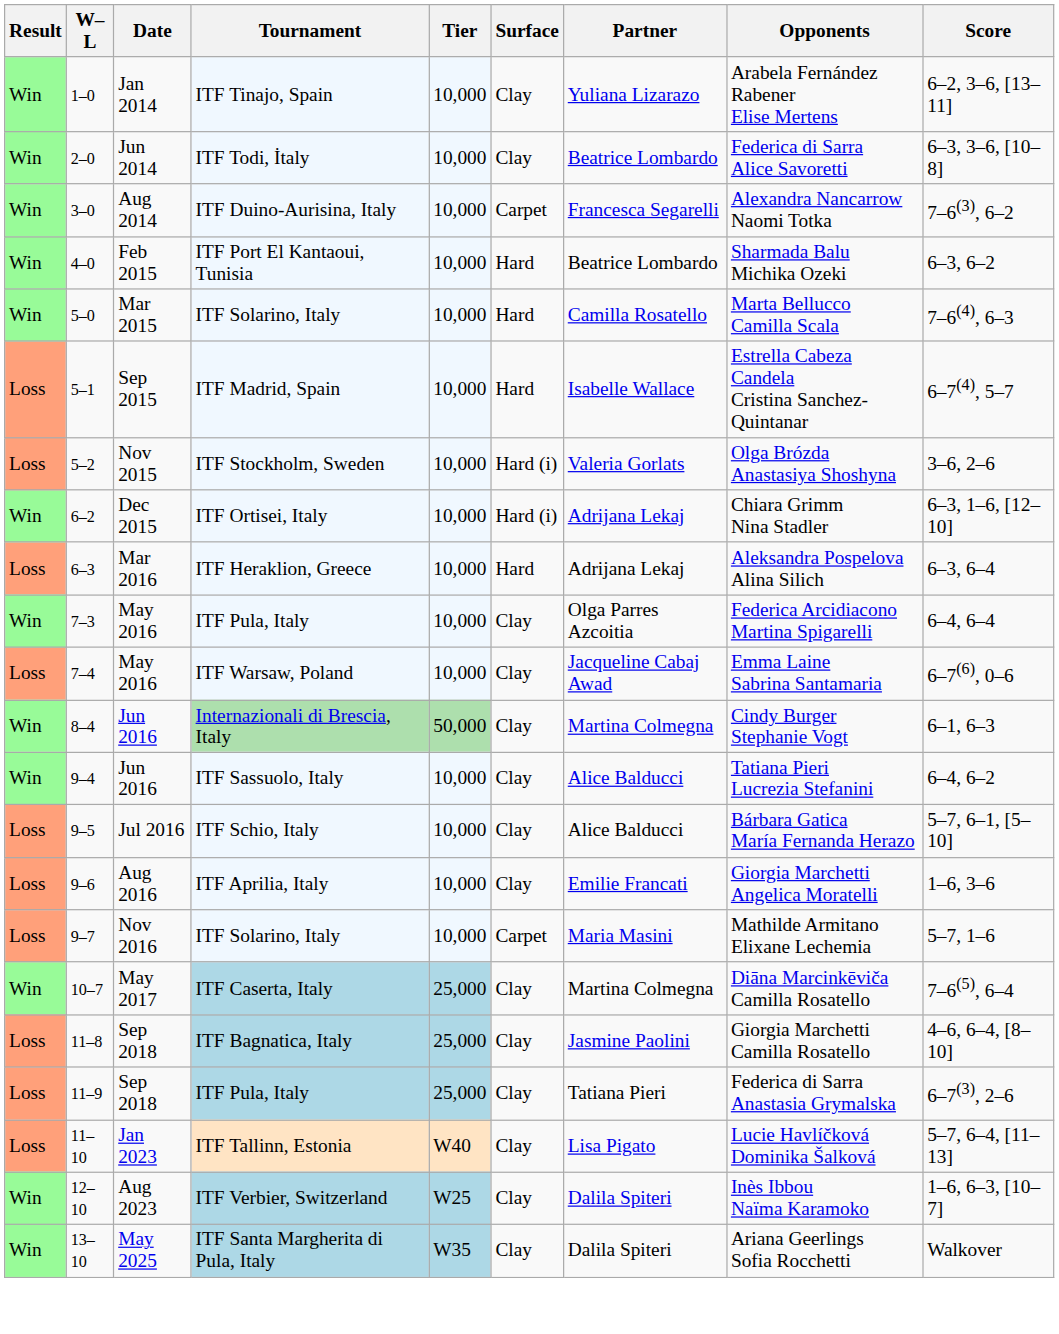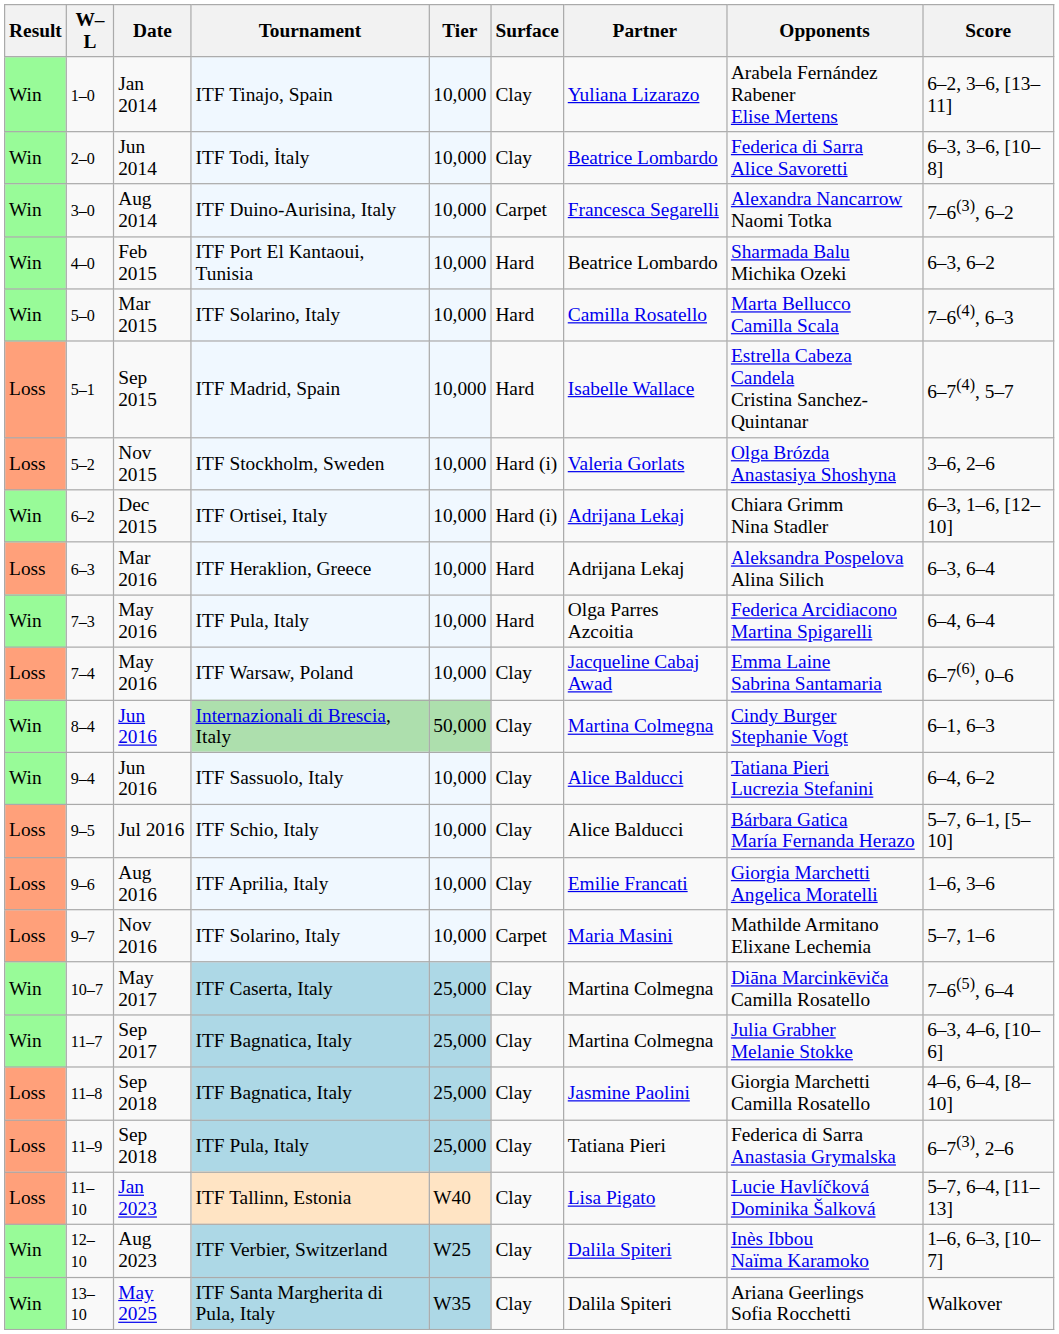7–3 | Surface: Clay -> Hard
+ row: Win | 11–7 | Sep 2017 | ITF Bagnatica, Italy | 25,000 | Clay | Martina Colmegna | Julia Grabher Melanie Stokke | 6–3, 4–6, [10–6]
